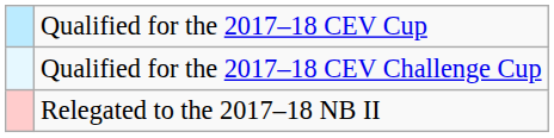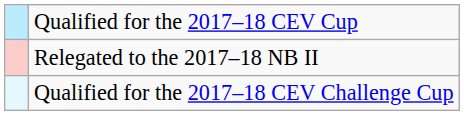rows swapped: Qualified for the 2017–18 CEV Challenge Cup <-> Relegated to the 2017–18 NB II
